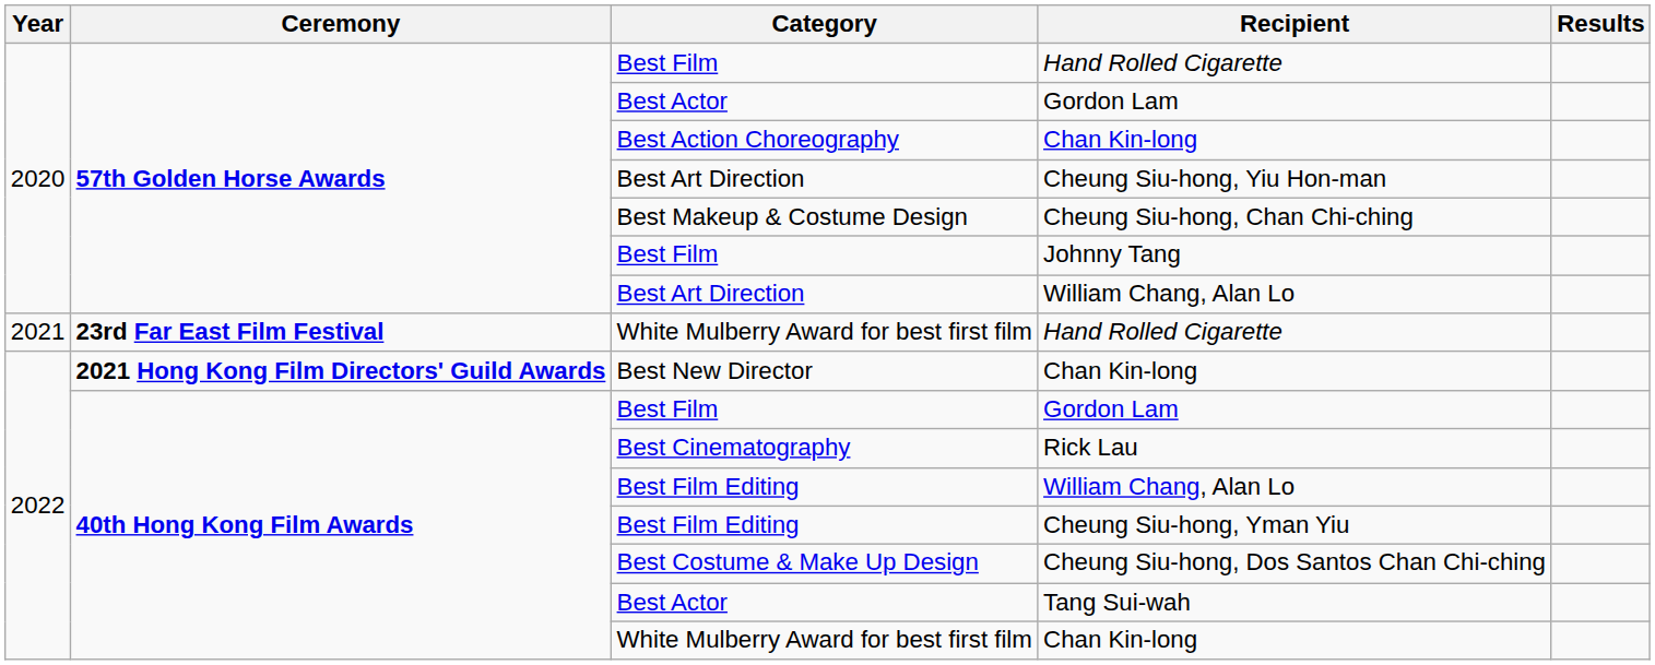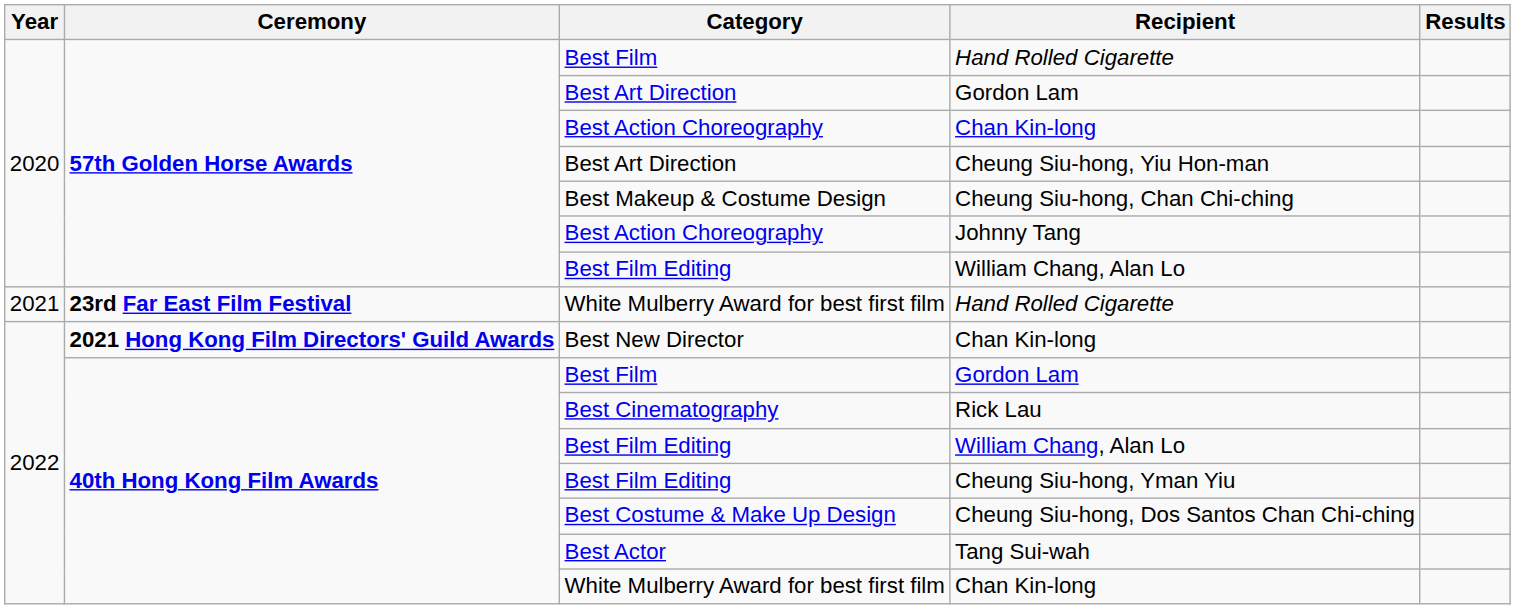57th Golden Horse Awards / Gordon Lam | Category: Best Actor -> Best Art Direction
Johnny Tang | Category: Best Film -> Best Action Choreography
57th Golden Horse Awards / William Chang, Alan Lo | Category: Best Art Direction -> Best Film Editing
